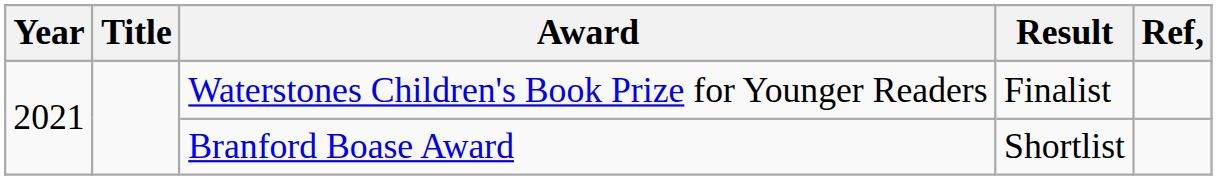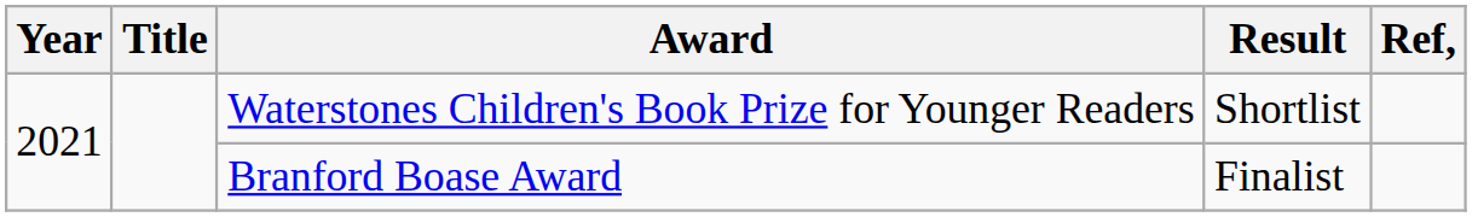Waterstones Children's Book Prize for Younger Readers | Result: Finalist -> Shortlist
Branford Boase Award | Result: Shortlist -> Finalist
